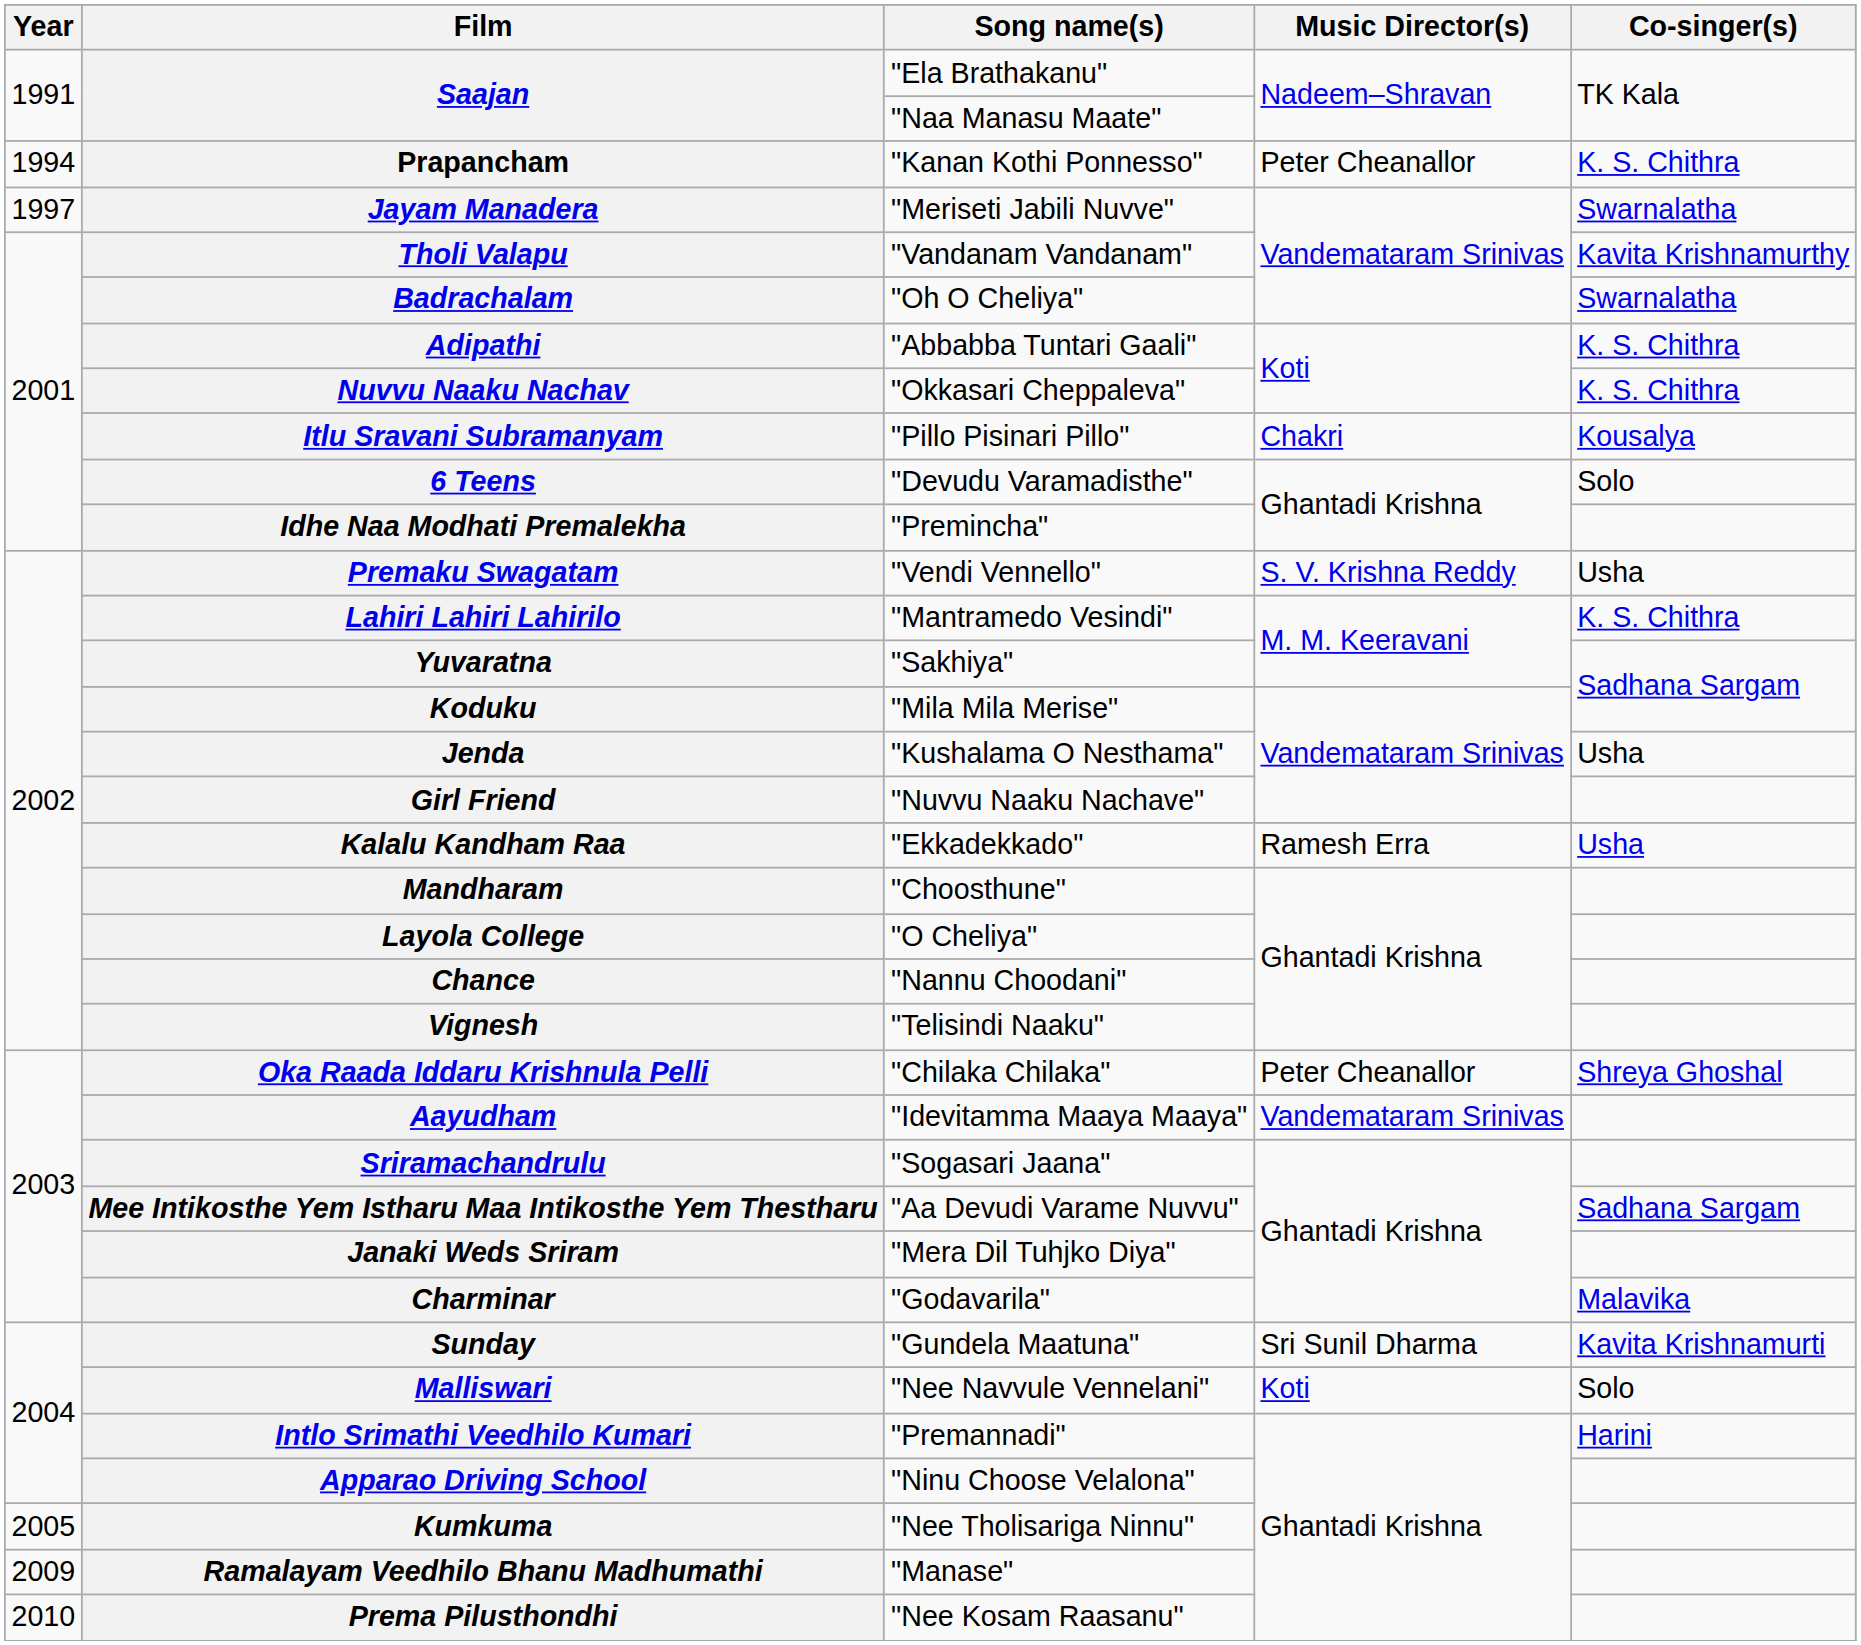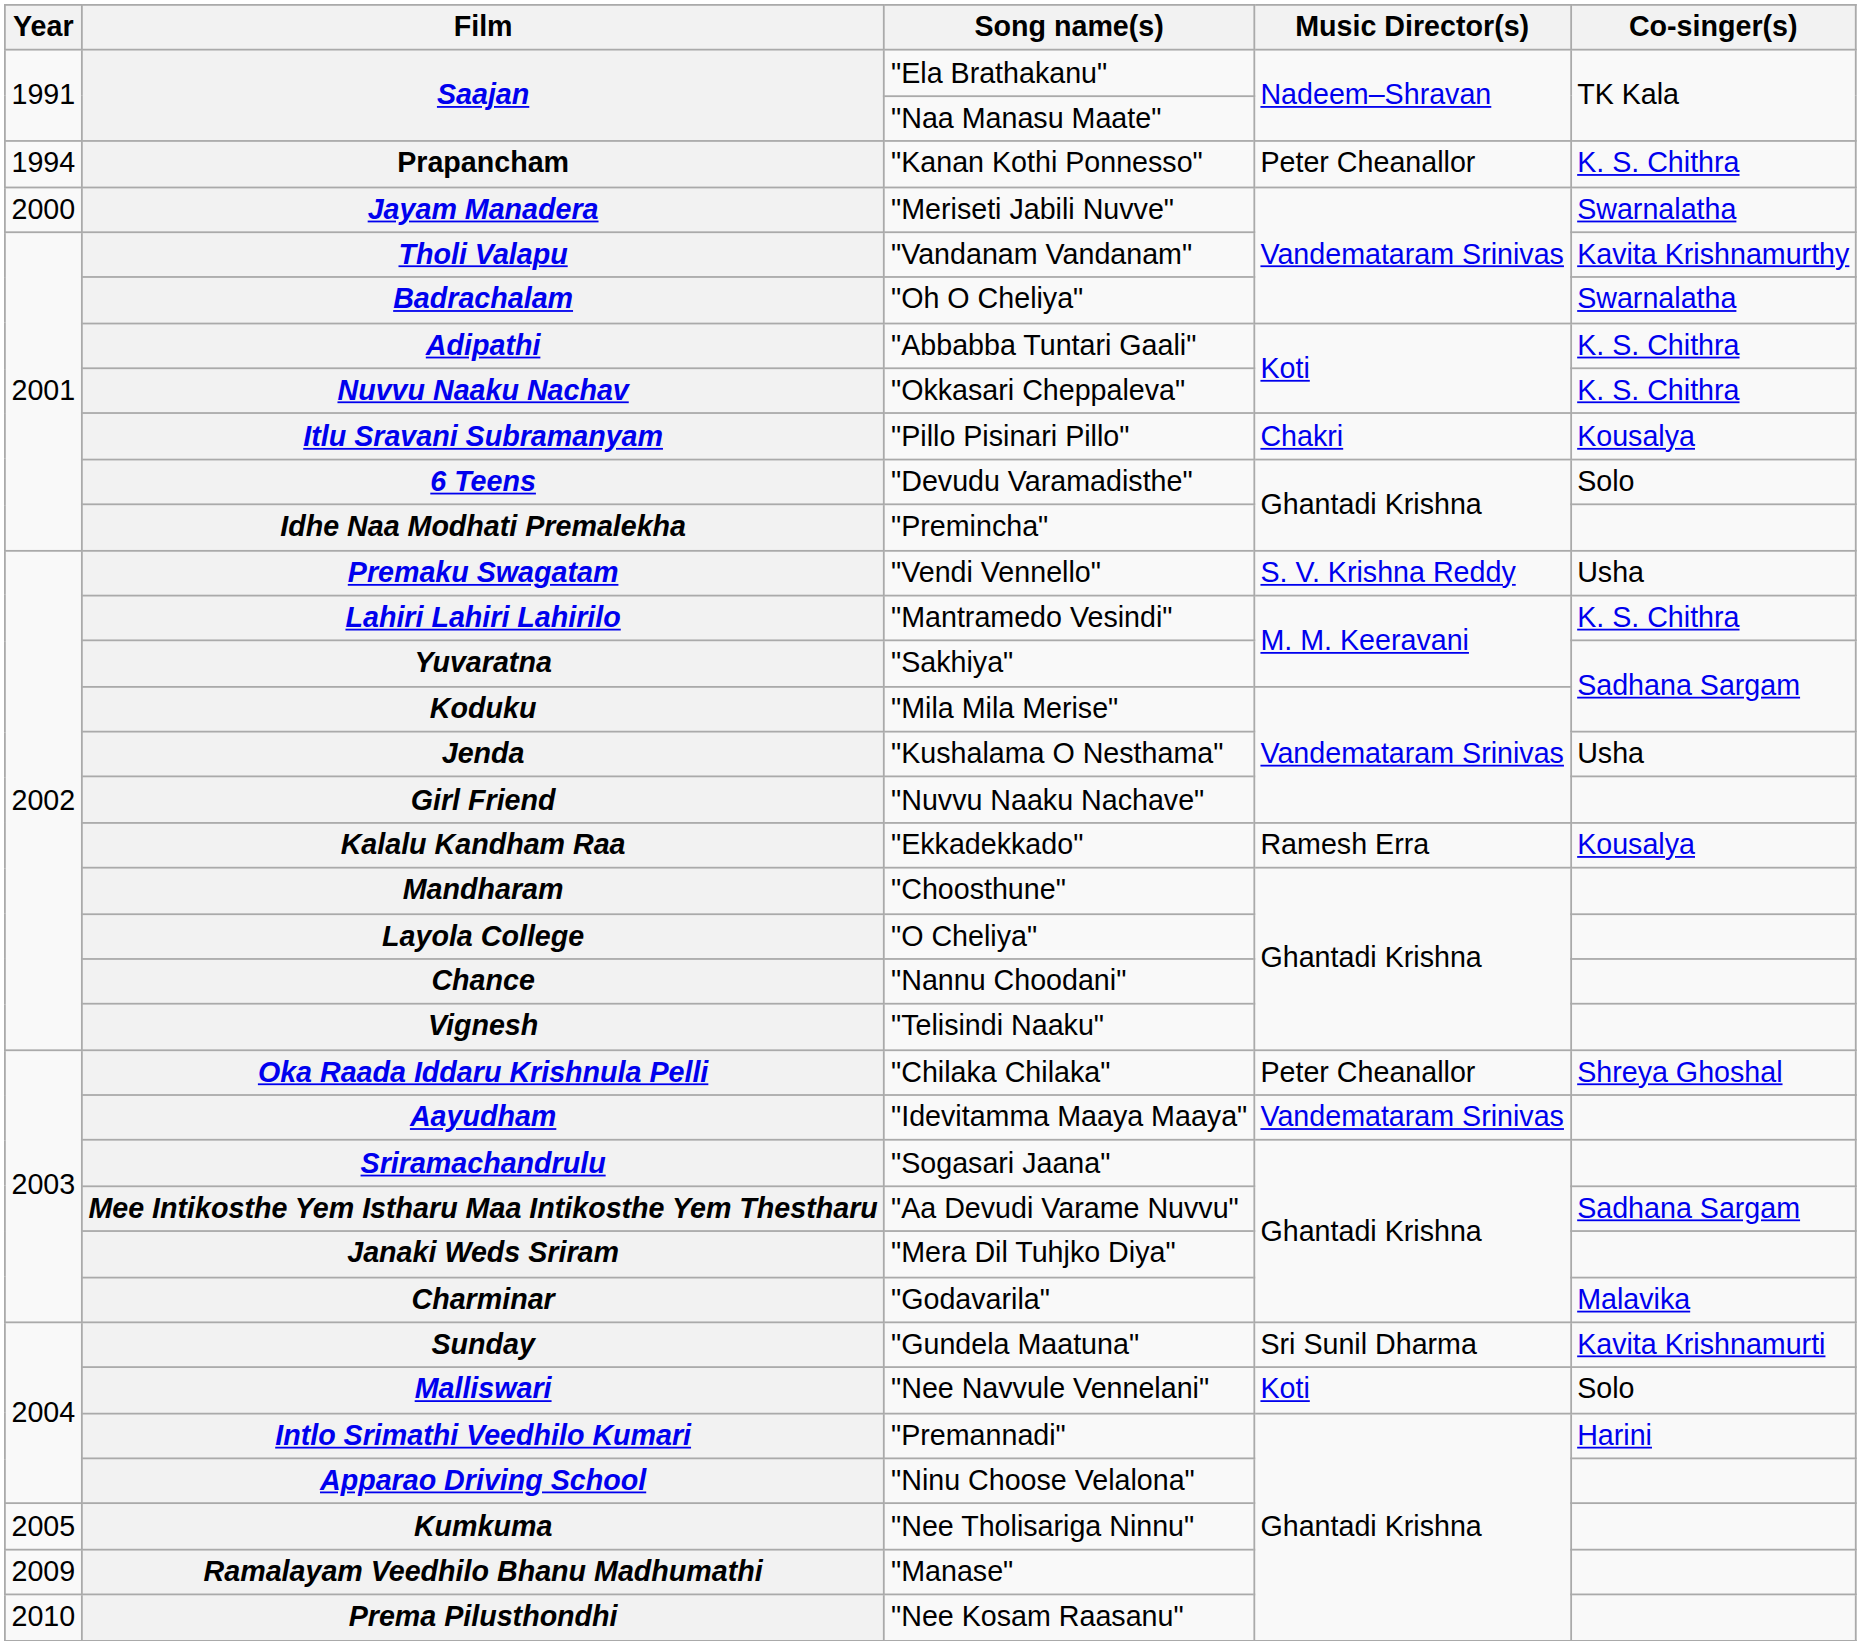Jayam Manadera | Year: 1997 -> 2000
Kalalu Kandham Raa | Co-singer(s): Usha -> Kousalya
